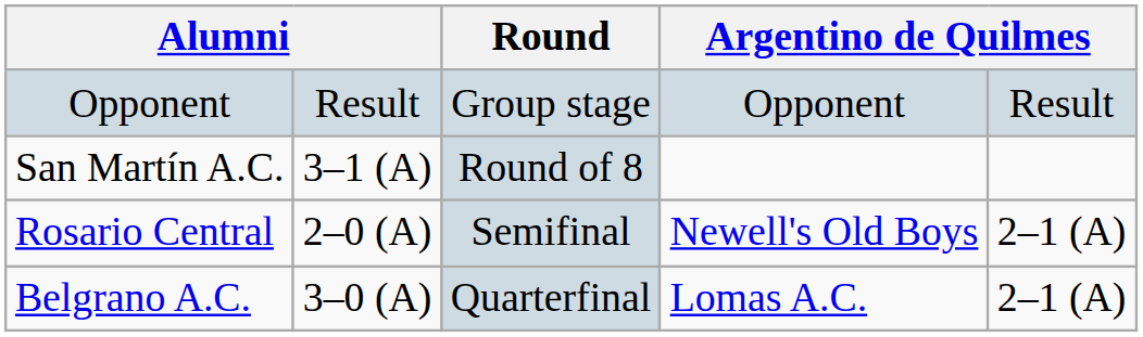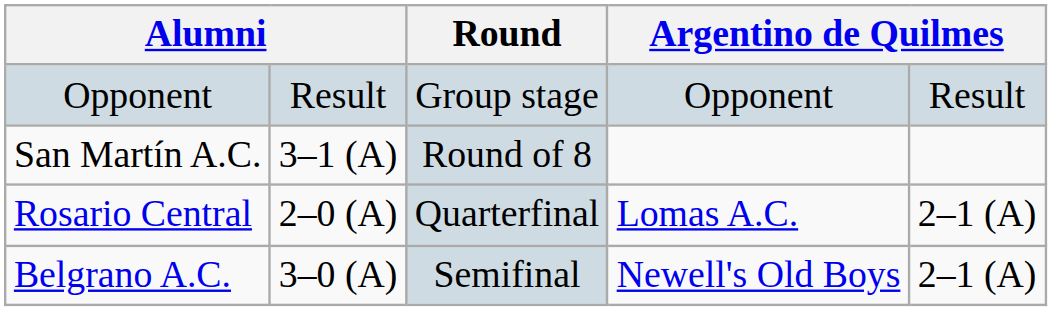Rosario Central | Round: Semifinal -> Quarterfinal
Rosario Central | column 5: Newell's Old Boys -> Lomas A.C.
Belgrano A.C. | Round: Quarterfinal -> Semifinal
Belgrano A.C. | column 5: Lomas A.C. -> Newell's Old Boys
